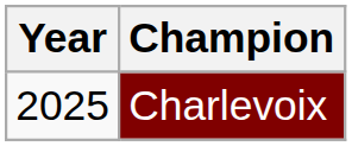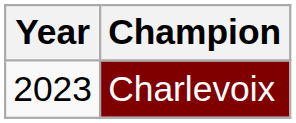Charlevoix | Year: 2025 -> 2023
